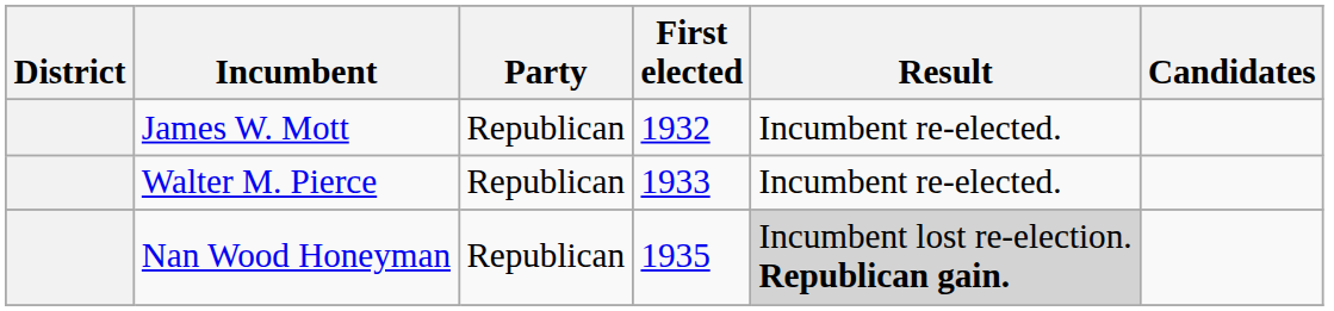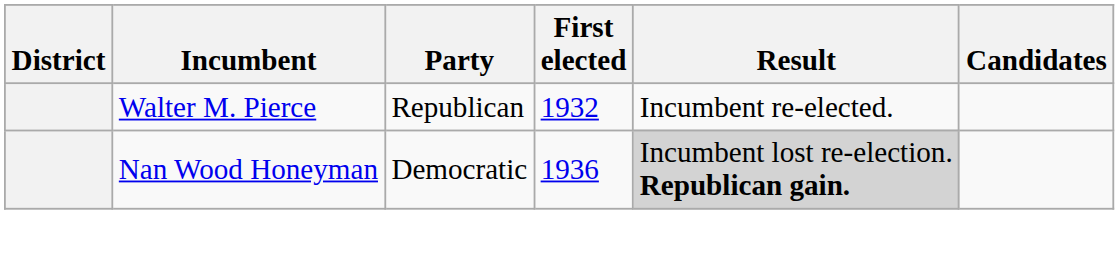- row: James W. Mott | Republican | 1932 | Incumbent re-elected.
Walter M. Pierce | First elected: 1933 -> 1932
Nan Wood Honeyman | Party: Republican -> Democratic
Nan Wood Honeyman | First elected: 1935 -> 1936
